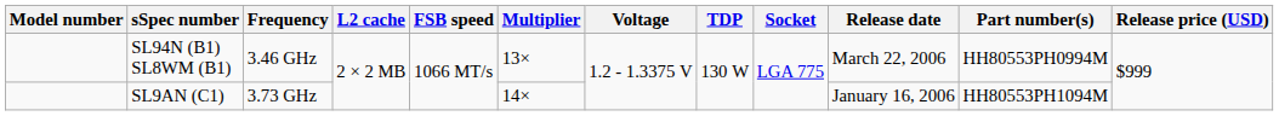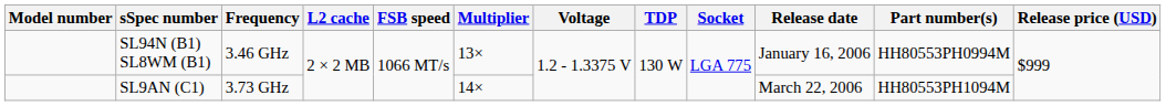SL94N (B1) SL8WM (B1) | Release date: March 22, 2006 -> January 16, 2006
SL9AN (C1) | Release date: January 16, 2006 -> March 22, 2006
